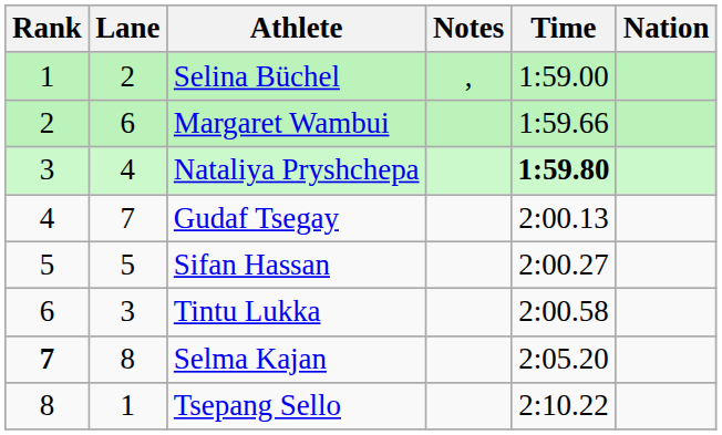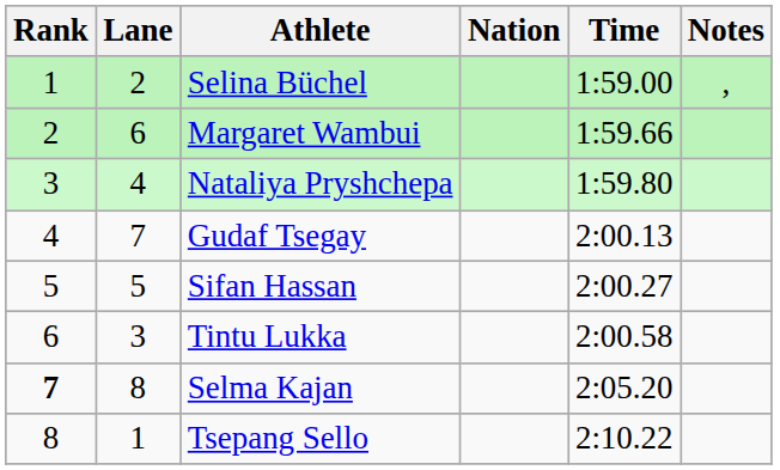columns swapped: Nation <-> Notes
Nataliya Pryshchepa | Time: bold -> normal
